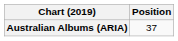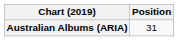Australian Albums (ARIA) | Position: 37 -> 31
